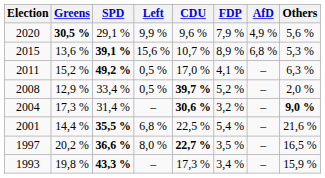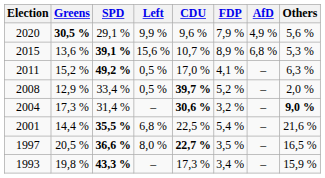1997 | Greens: 20,2 % -> 20,5 %
